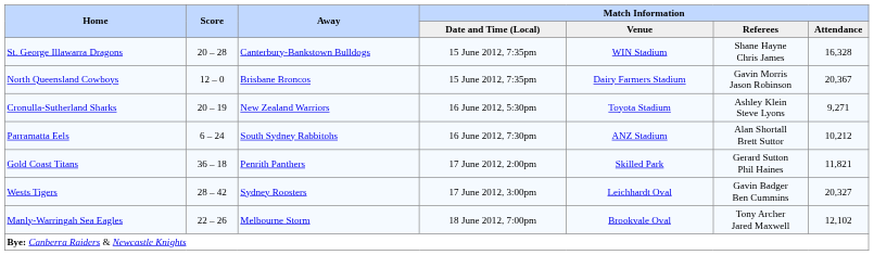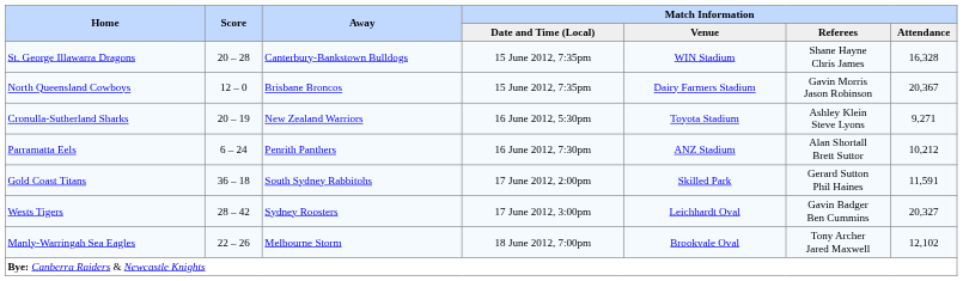Parramatta Eels | Away: South Sydney Rabbitohs -> Penrith Panthers
Gold Coast Titans | Away: Penrith Panthers -> South Sydney Rabbitohs
Gold Coast Titans | Match Information / Attendance: 11,821 -> 11,591
